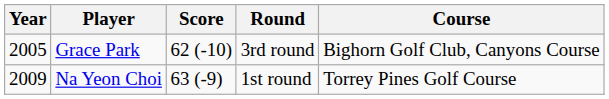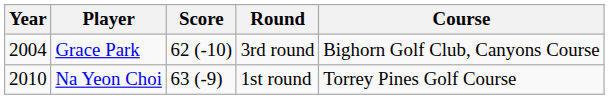Grace Park | Year: 2005 -> 2004
Na Yeon Choi | Year: 2009 -> 2010
